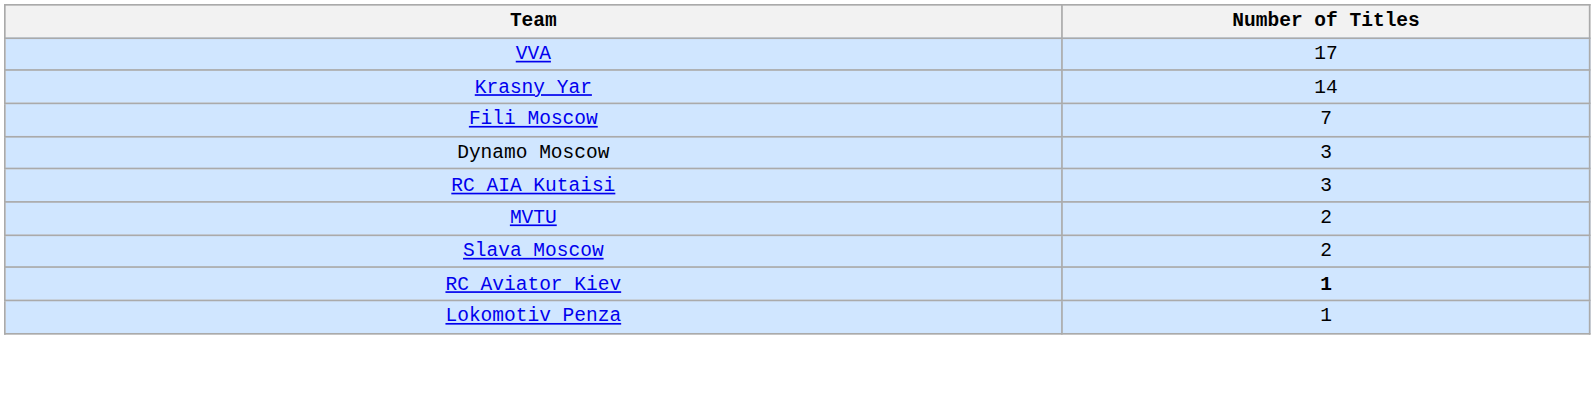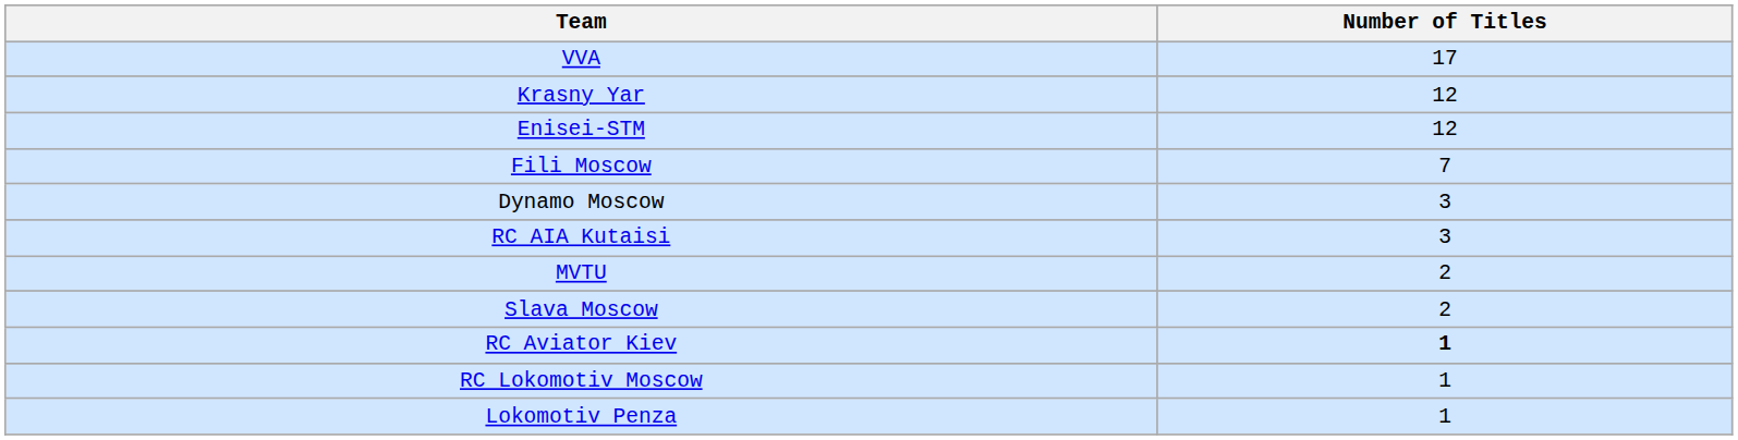Krasny Yar | Number of Titles: 14 -> 12
+ row: Enisei-STM | 12
+ row: RC Lokomotiv Moscow | 1
